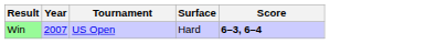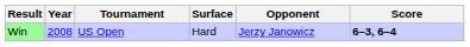+ column: Opponent | Jerzy Janowicz
Win | Year: 2007 -> 2008
